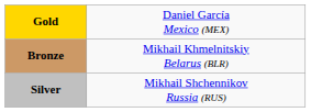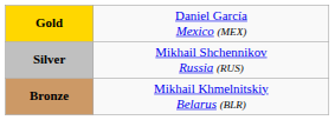rows swapped: Silver <-> Bronze
